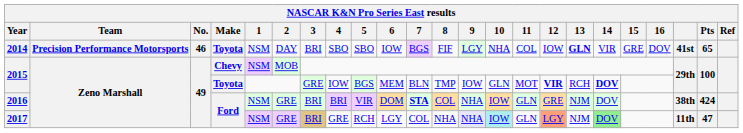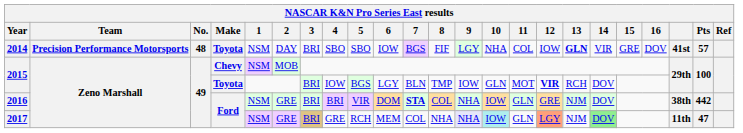2014 | No.: 46 -> 48
2014 | Pts: 65 -> 57
2015 / Toyota | 3: GRE -> BRI
2015 / Toyota | 6: MEM -> LGY
2015 / Toyota | 14: bold -> normal
2016 | Pts: 424 -> 442
2017 | 6: LGY -> MEM
